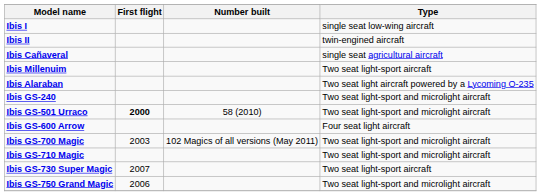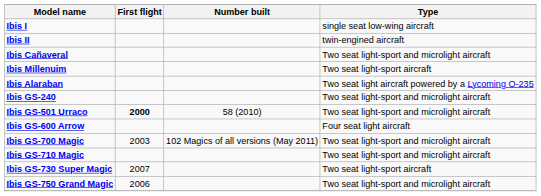Ibis Cañaveral | Type: single seat agricultural aircraft -> Two seat light-sport and microlight aircraft
